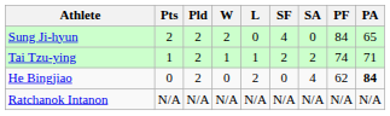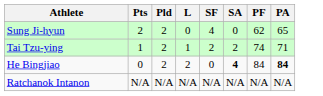- column: W | 2 | 1 | 0 | N/A
Sung Ji-hyun | PF: 84 -> 62
He Bingjiao | SA: normal -> bold
He Bingjiao | PF: 62 -> 84
